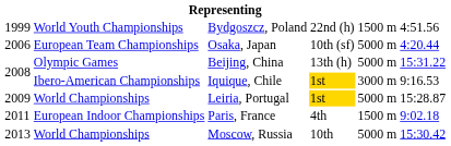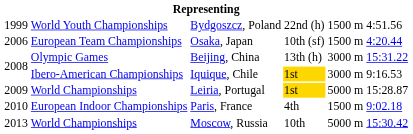Osaka, Japan | column 5: 5000 m -> 1500 m
Beijing, China | column 5: 5000 m -> 3000 m
Paris, France | column 1: 2011 -> 2010
